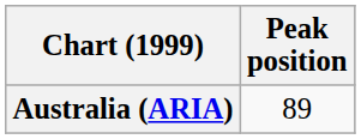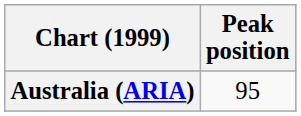Australia (ARIA) | Peak position: 89 -> 95
